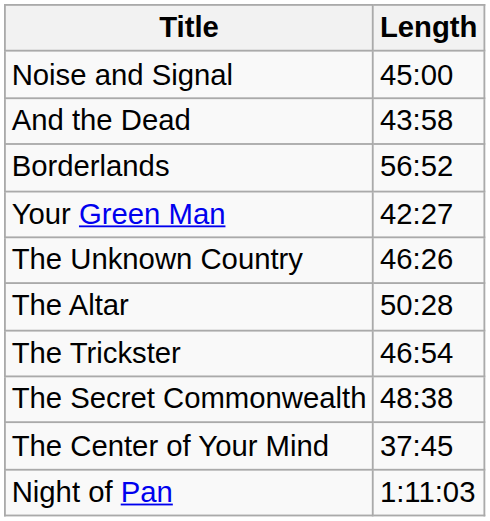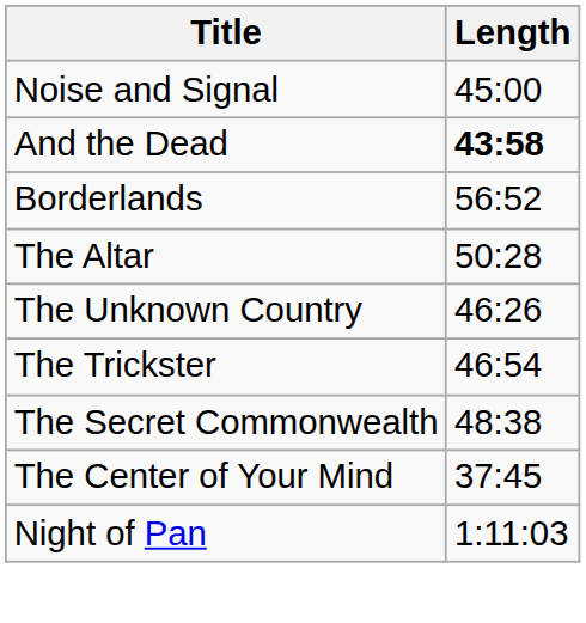And the Dead | Length: normal -> bold
- row: Your Green Man | 42:27
rows swapped: The Unknown Country <-> The Altar
